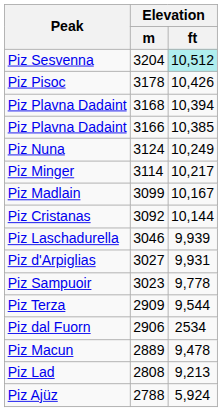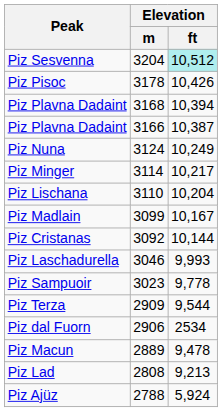Piz Plavna Dadaint / 3166 | Elevation / ft: 10,385 -> 10,387
+ row: Piz Lischana | 3110 | 10,204
Piz Laschadurella | Elevation / ft: 9,939 -> 9,993
- row: Piz d'Arpiglias | 3027 | 9,931
